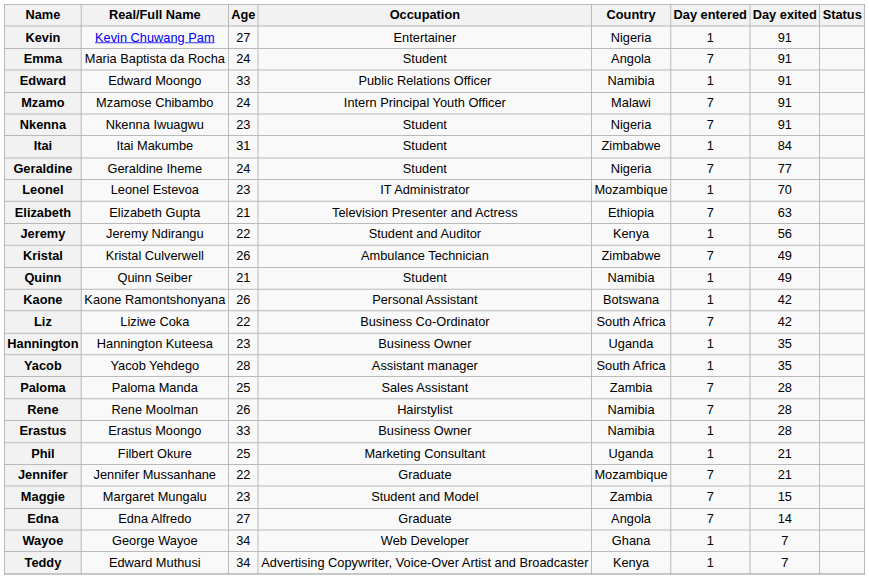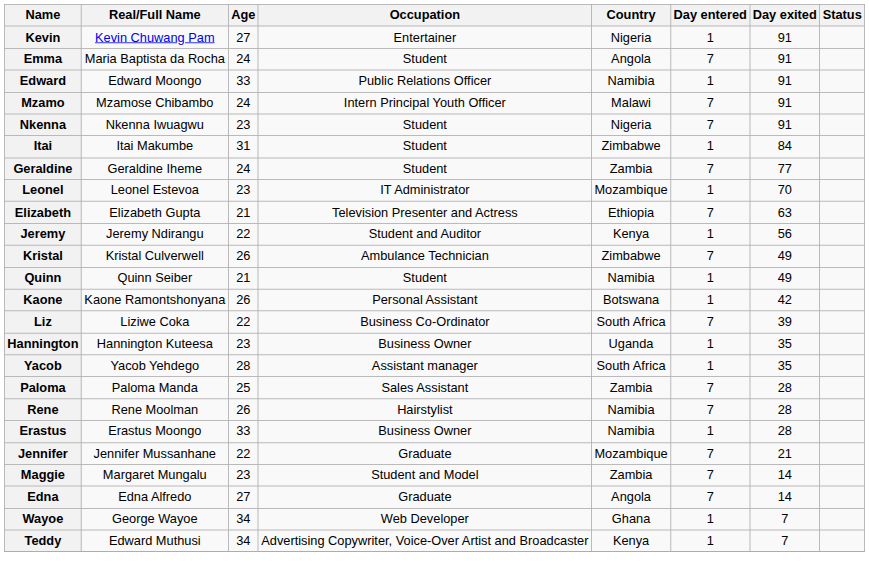Geraldine | Country: Nigeria -> Zambia
Liz | Day exited: 42 -> 39
- row: Phil | Filbert Okure | 25 | Marketing Consultant | Uganda | 1 | 21
Maggie | Day exited: 15 -> 14
